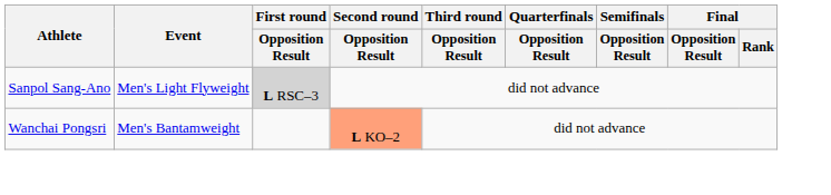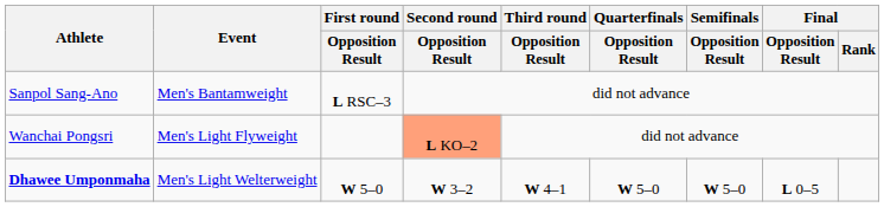Sanpol Sang-Ano | Event: Men's Light Flyweight -> Men's Bantamweight
Sanpol Sang-Ano | First round / Opposition Result: lightgrey background -> no background
Wanchai Pongsri | Event: Men's Bantamweight -> Men's Light Flyweight
+ row: Dhawee Umponmaha | Men's Light Welterweight | W 5–0 | W 3–2 | W 4–1 | W 5–0 | W 5–0 | L 0–5
